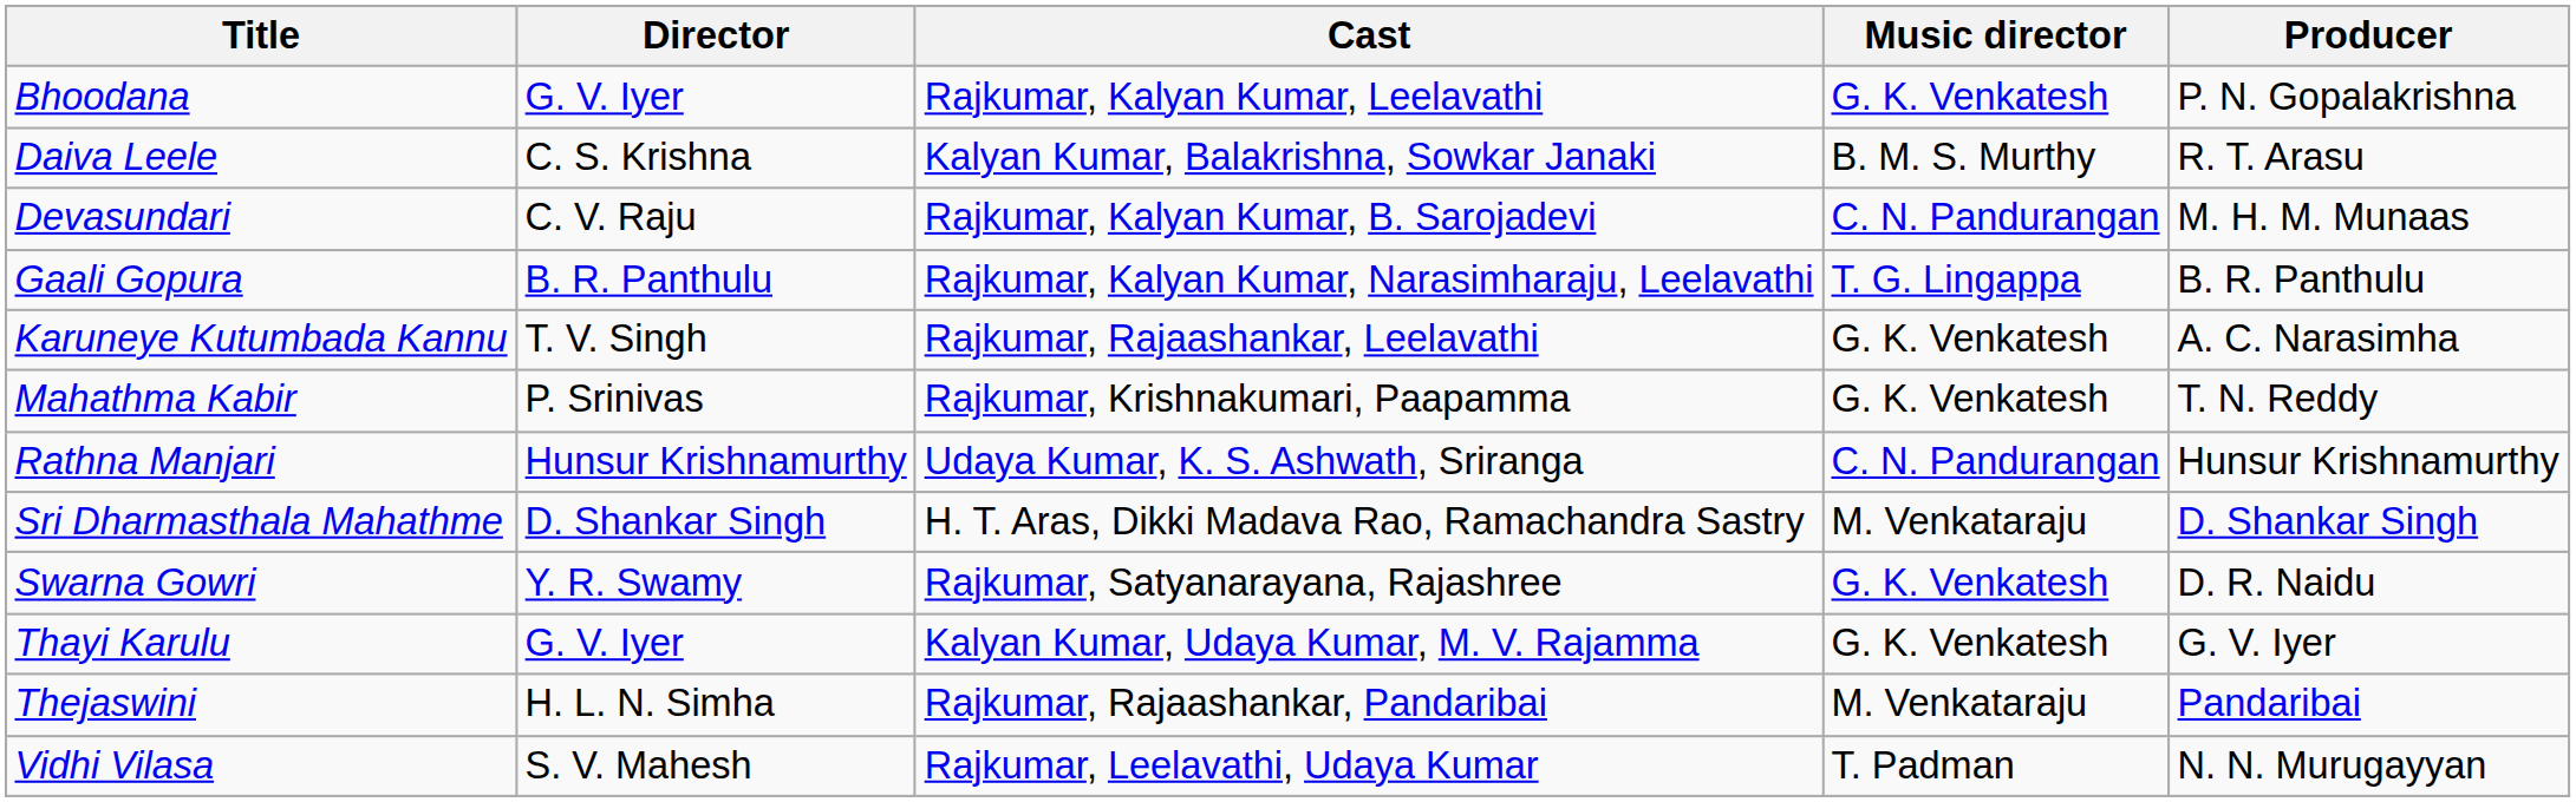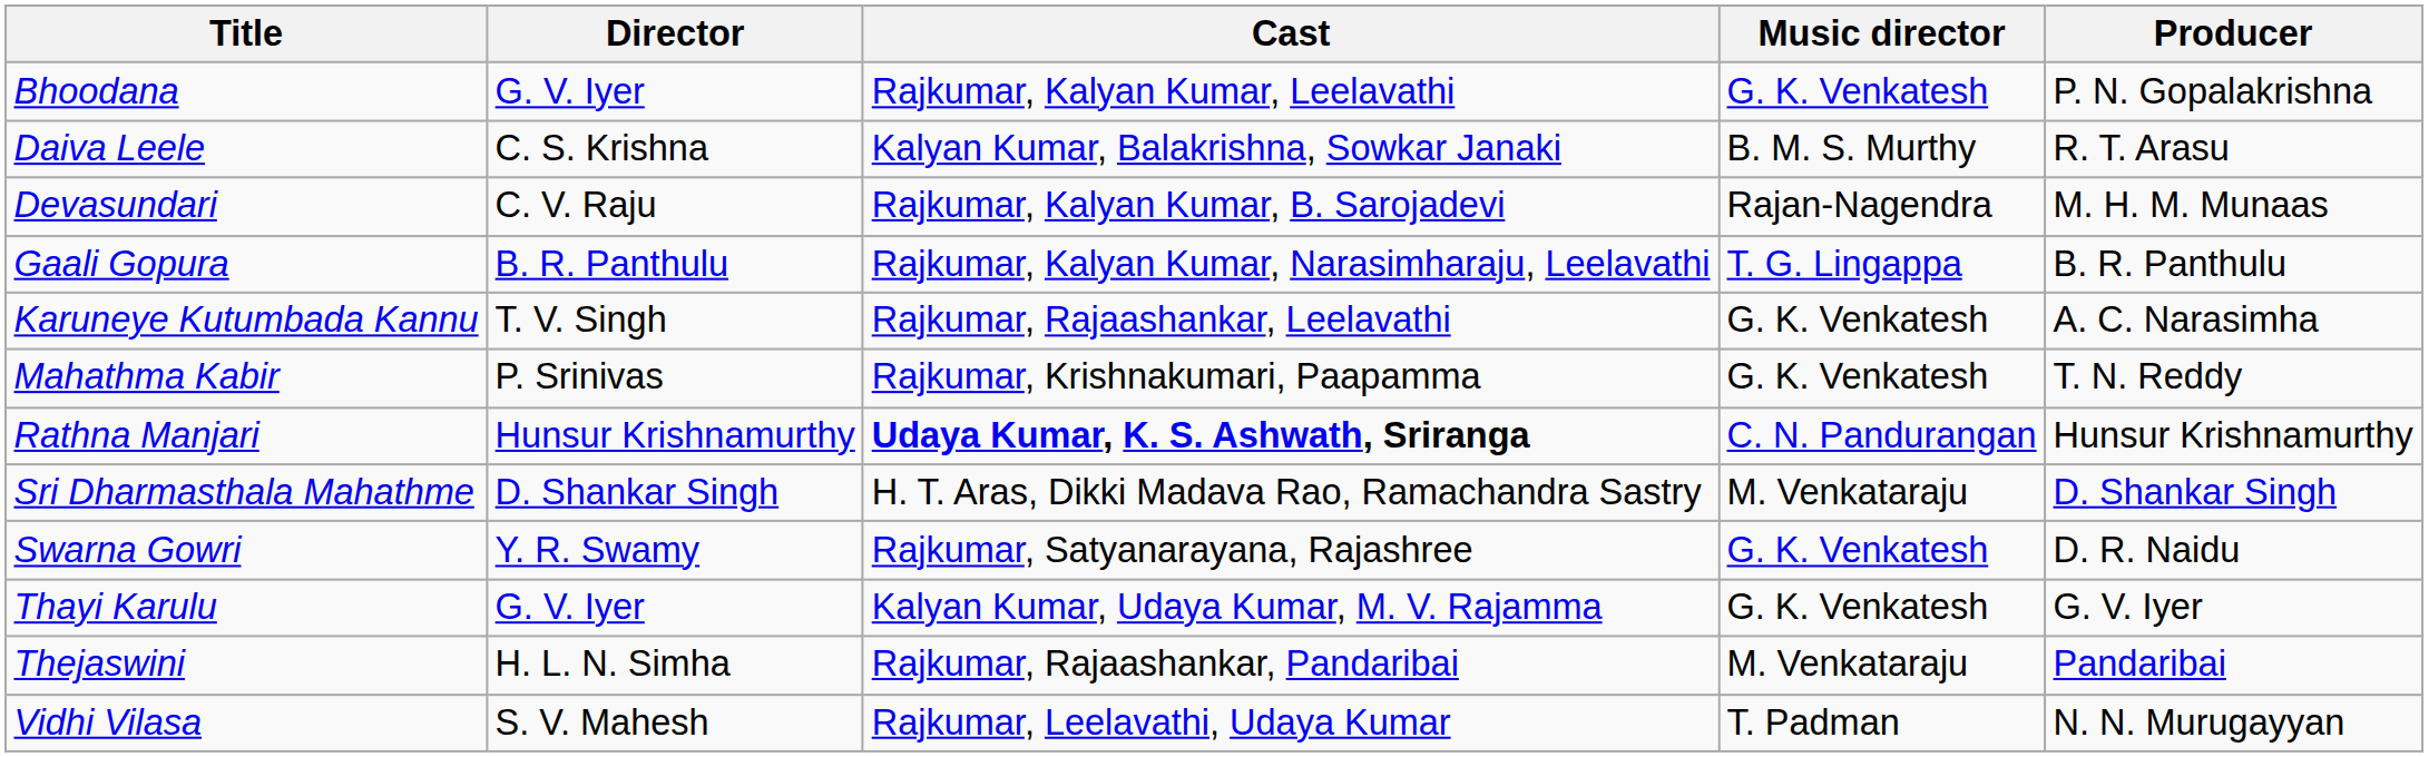Devasundari | Music director: C. N. Pandurangan -> Rajan-Nagendra
Rathna Manjari | Cast: normal -> bold
